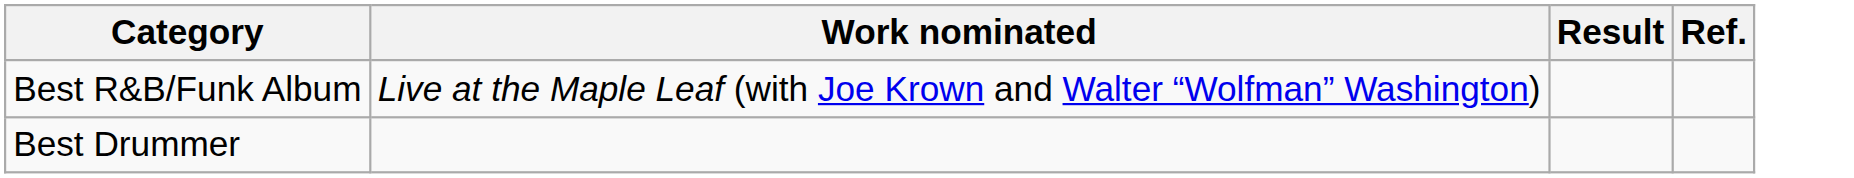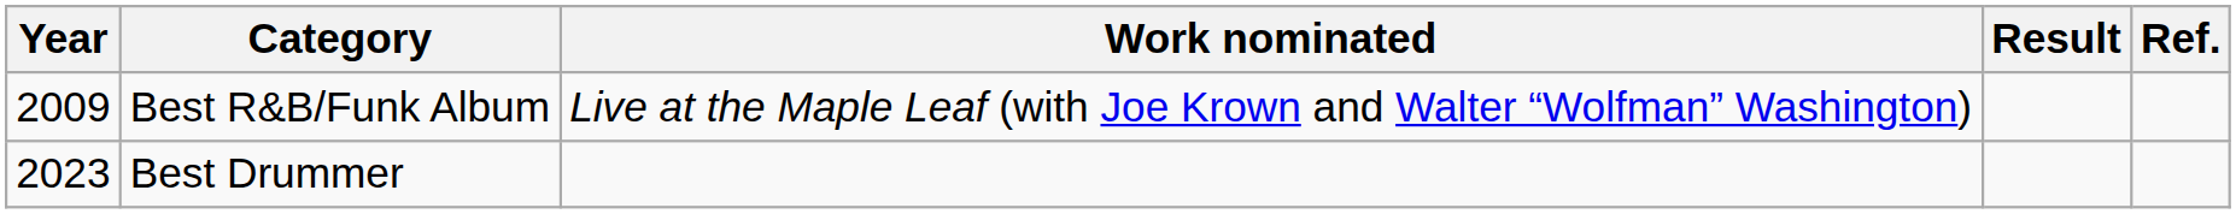+ column: Year | 2009 | 2023
